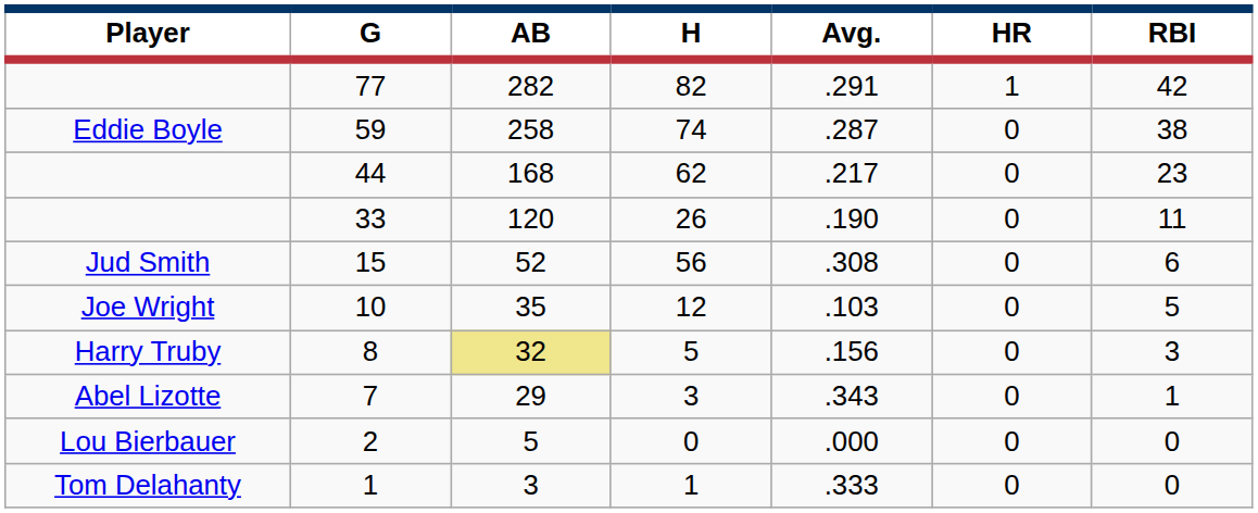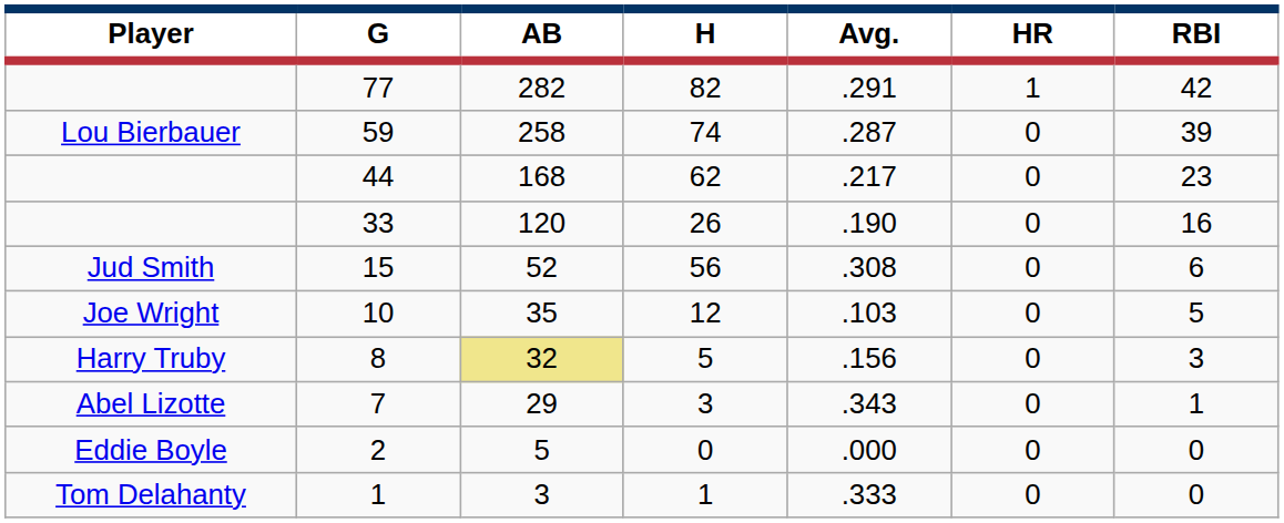59 | Player: Eddie Boyle -> Lou Bierbauer
59 | RBI: 38 -> 39
33 | RBI: 11 -> 16
2 | Player: Lou Bierbauer -> Eddie Boyle
